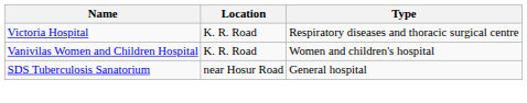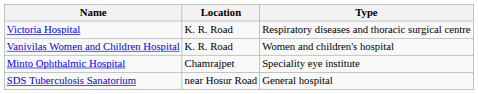+ row: Minto Ophthalmic Hospital | Chamrajpet | Speciality eye institute
